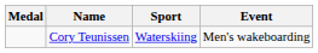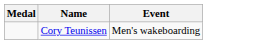- column: Sport | Waterskiing
